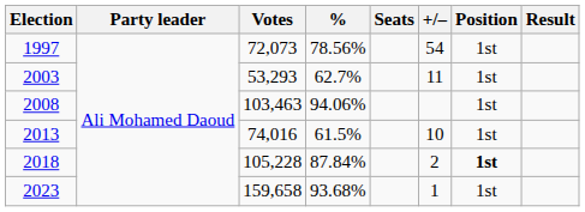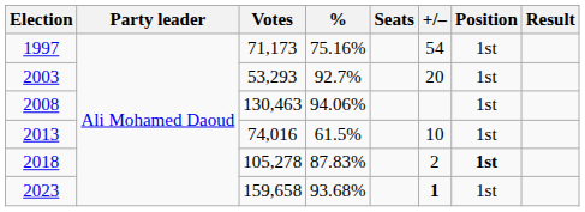1997 | Votes: 72,073 -> 71,173
1997 | %: 78.56% -> 75.16%
2003 | %: 62.7% -> 92.7%
2003 | +/–: 11 -> 20
2008 | Votes: 103,463 -> 130,463
2018 | Votes: 105,228 -> 105,278
2018 | %: 87.84% -> 87.83%
2023 | +/–: normal -> bold
